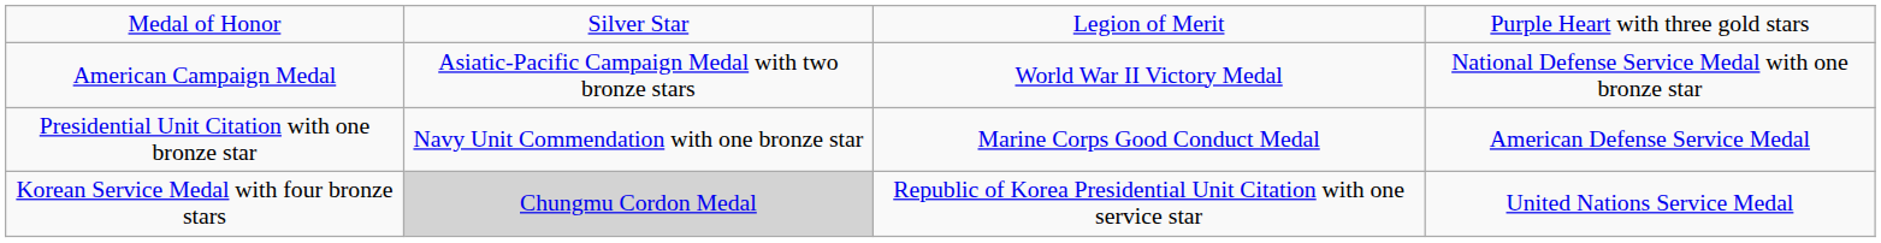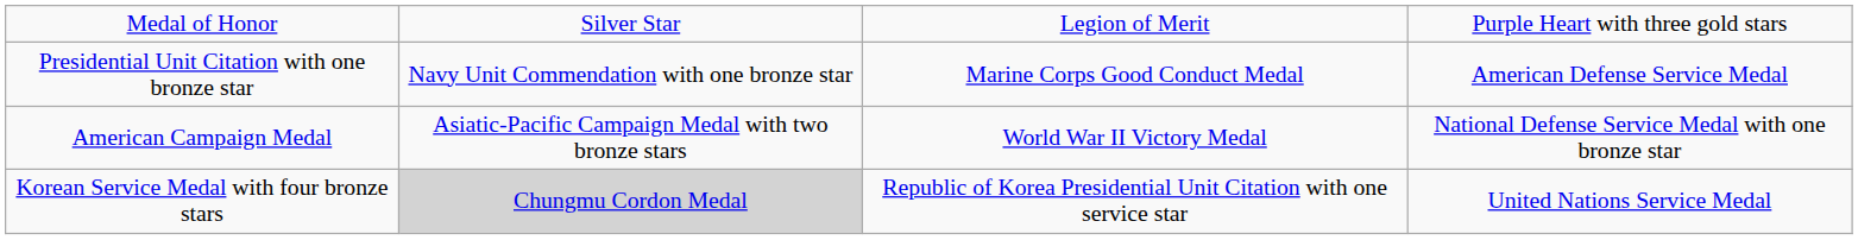rows swapped: Presidential Unit Citation with one bronze star <-> American Campaign Medal
